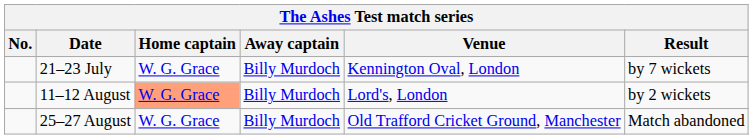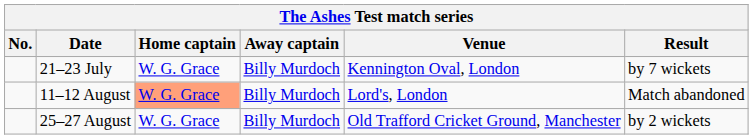11–12 August | Result: by 2 wickets -> Match abandoned
25–27 August | Result: Match abandoned -> by 2 wickets
